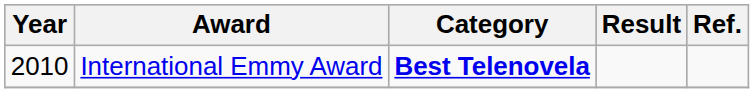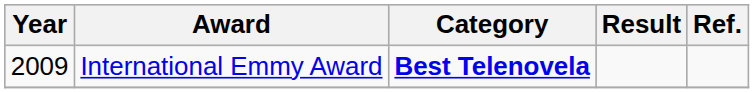International Emmy Award | Year: 2010 -> 2009
